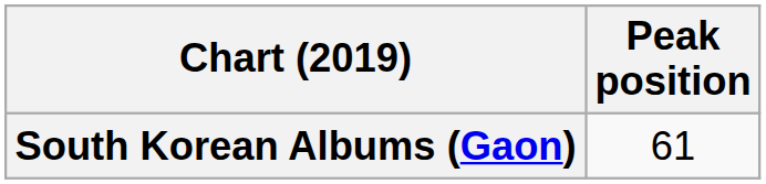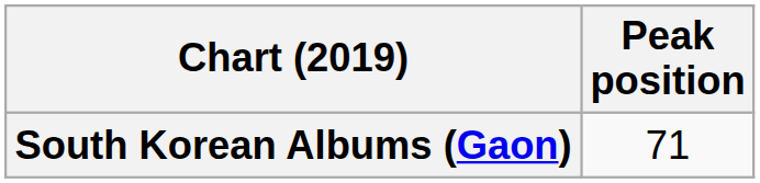South Korean Albums (Gaon) | Peak position: 61 -> 71
